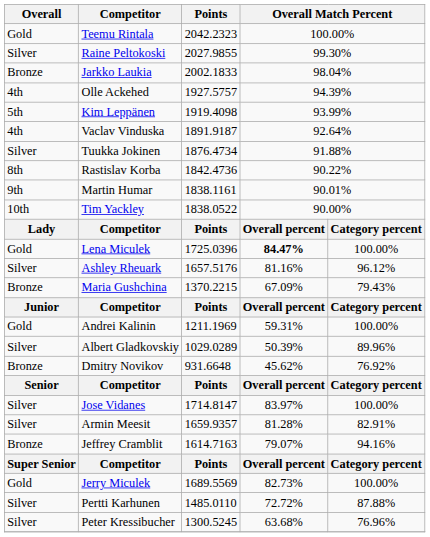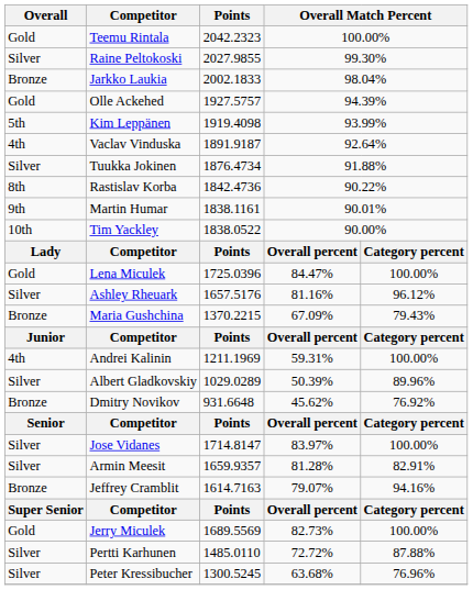Olle Ackehed | Overall: 4th -> Gold
Lena Miculek | column 4: bold -> normal
Andrei Kalinin | Overall: Gold -> 4th
